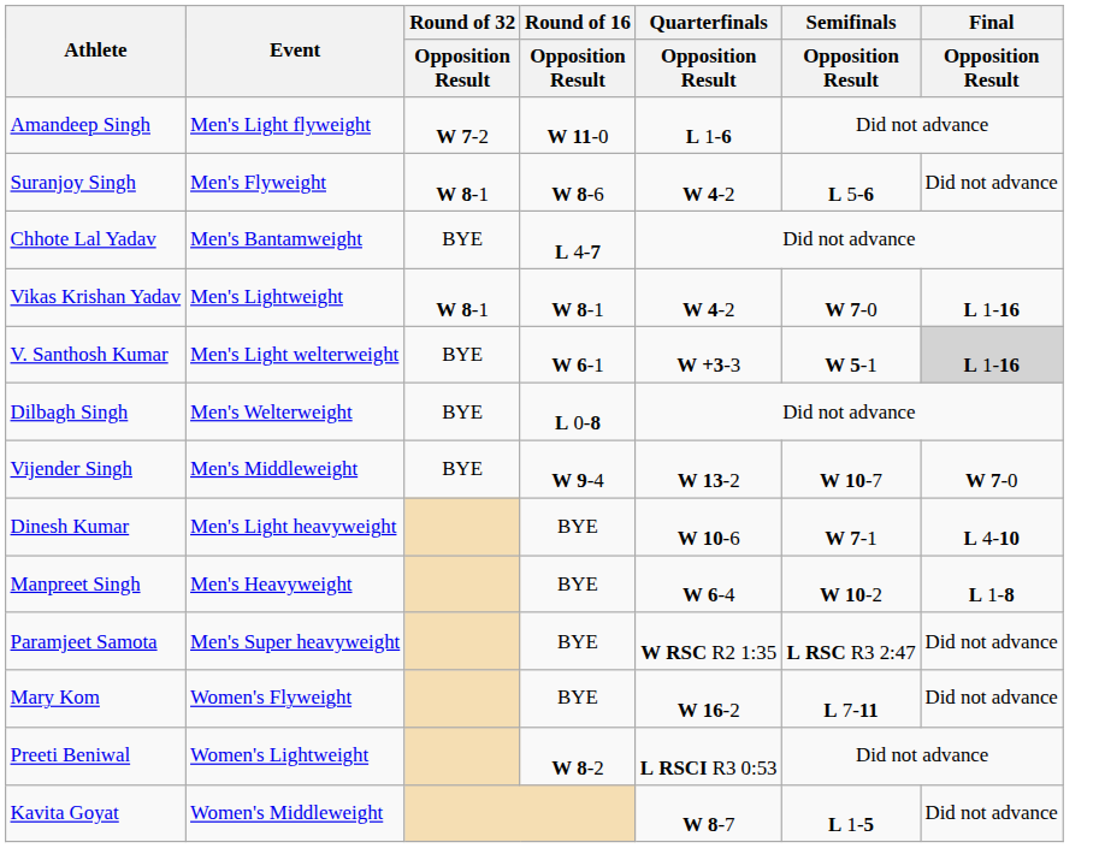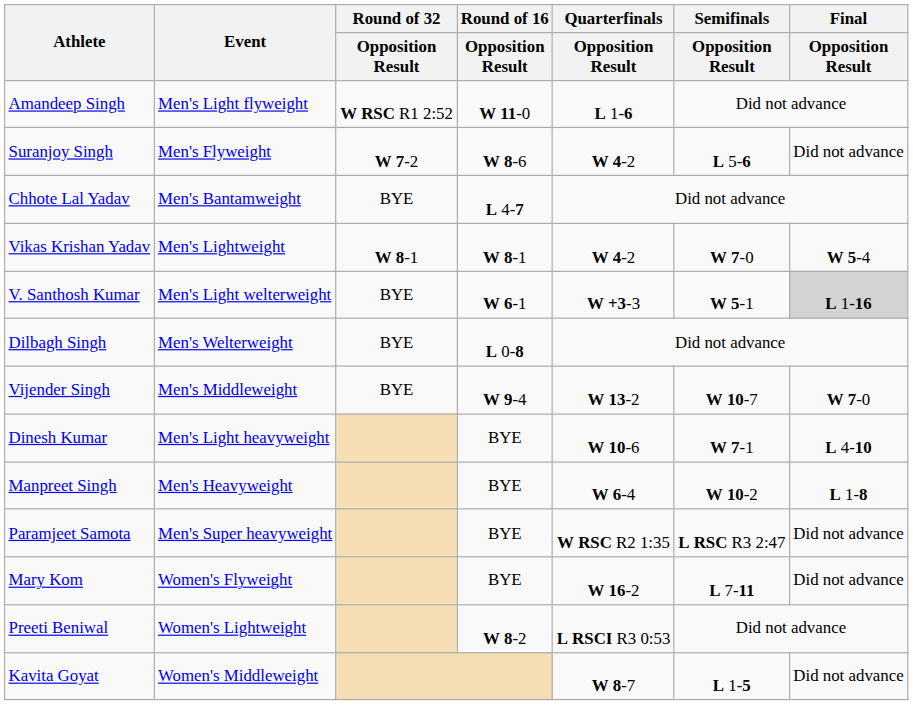Amandeep Singh | Round of 32 / Opposition Result: W 7-2 -> W RSC R1 2:52
Suranjoy Singh | Round of 32 / Opposition Result: W 8-1 -> W 7-2
Vikas Krishan Yadav | Final / Opposition Result: L 1-16 -> W 5-4
